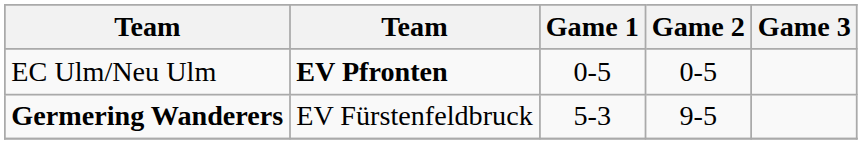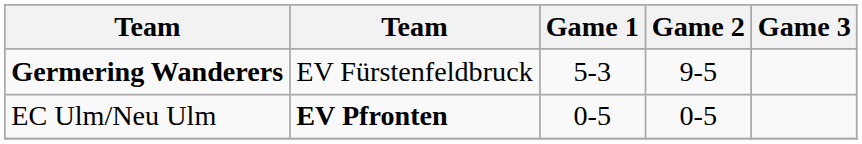rows swapped: EC Ulm/Neu Ulm <-> Germering Wanderers
